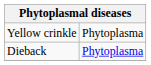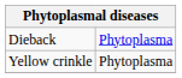rows swapped: Dieback <-> Yellow crinkle
